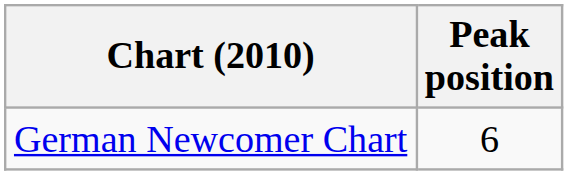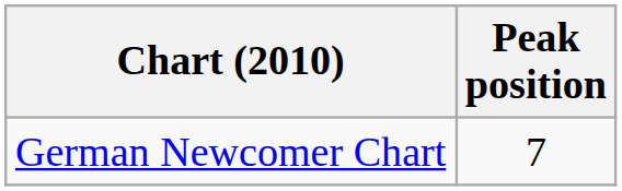German Newcomer Chart | Peak position: 6 -> 7
